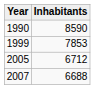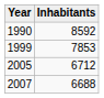1990 | Inhabitants: 8590 -> 8592
